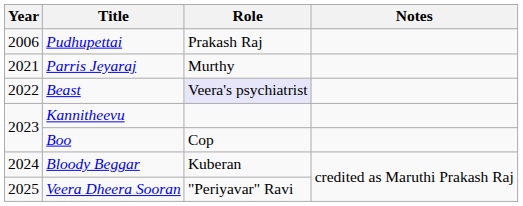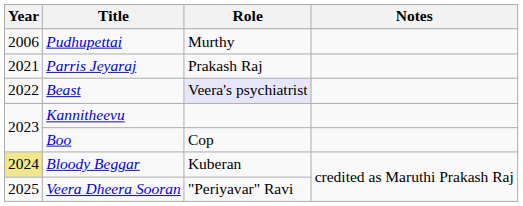Pudhupettai | Role: Prakash Raj -> Murthy
Parris Jeyaraj | Role: Murthy -> Prakash Raj
Bloody Beggar | Year: no background -> khaki background
